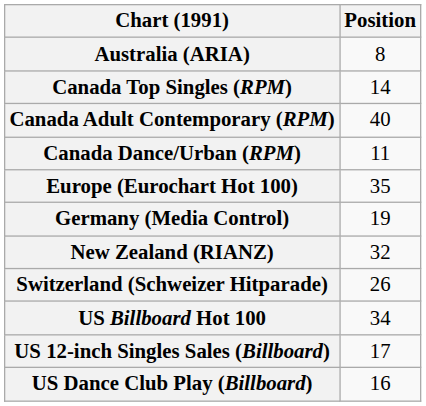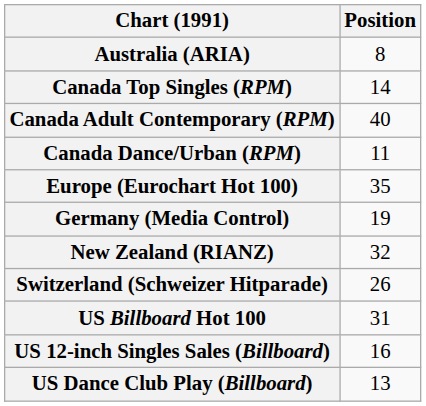US Billboard Hot 100 | Position: 34 -> 31
US 12-inch Singles Sales (Billboard) | Position: 17 -> 16
US Dance Club Play (Billboard) | Position: 16 -> 13
